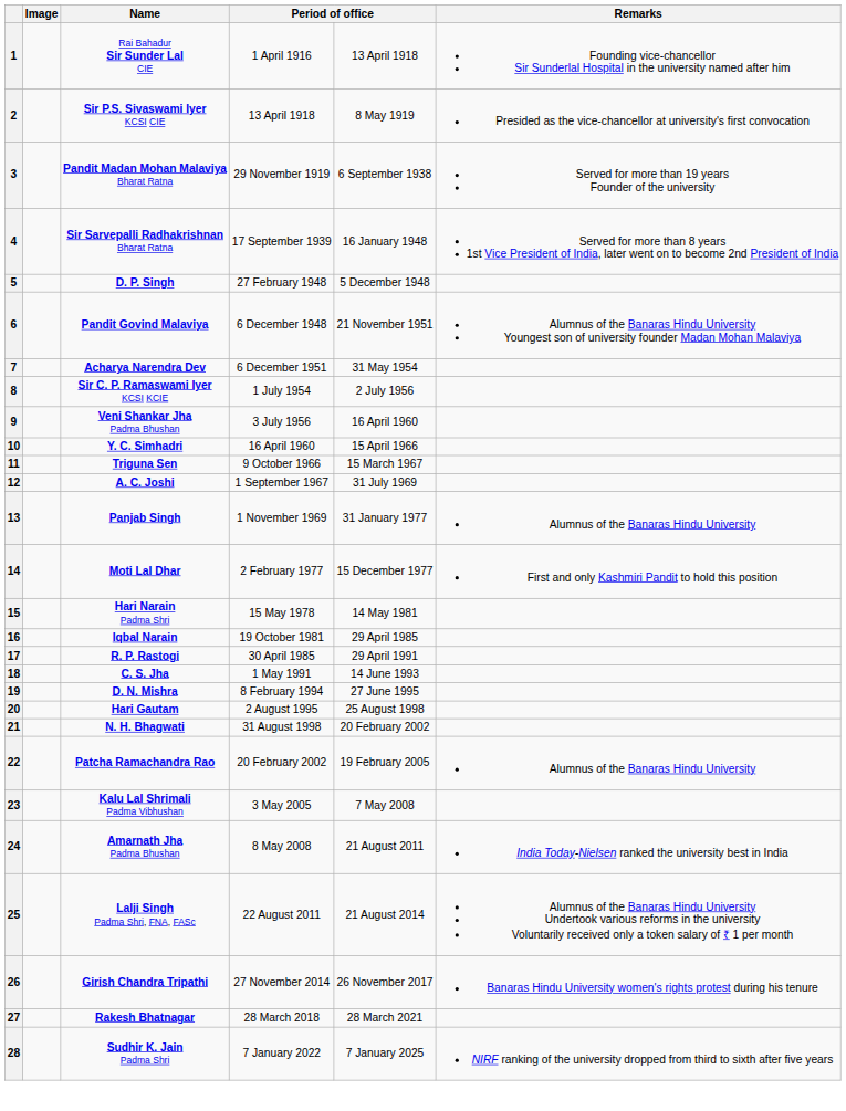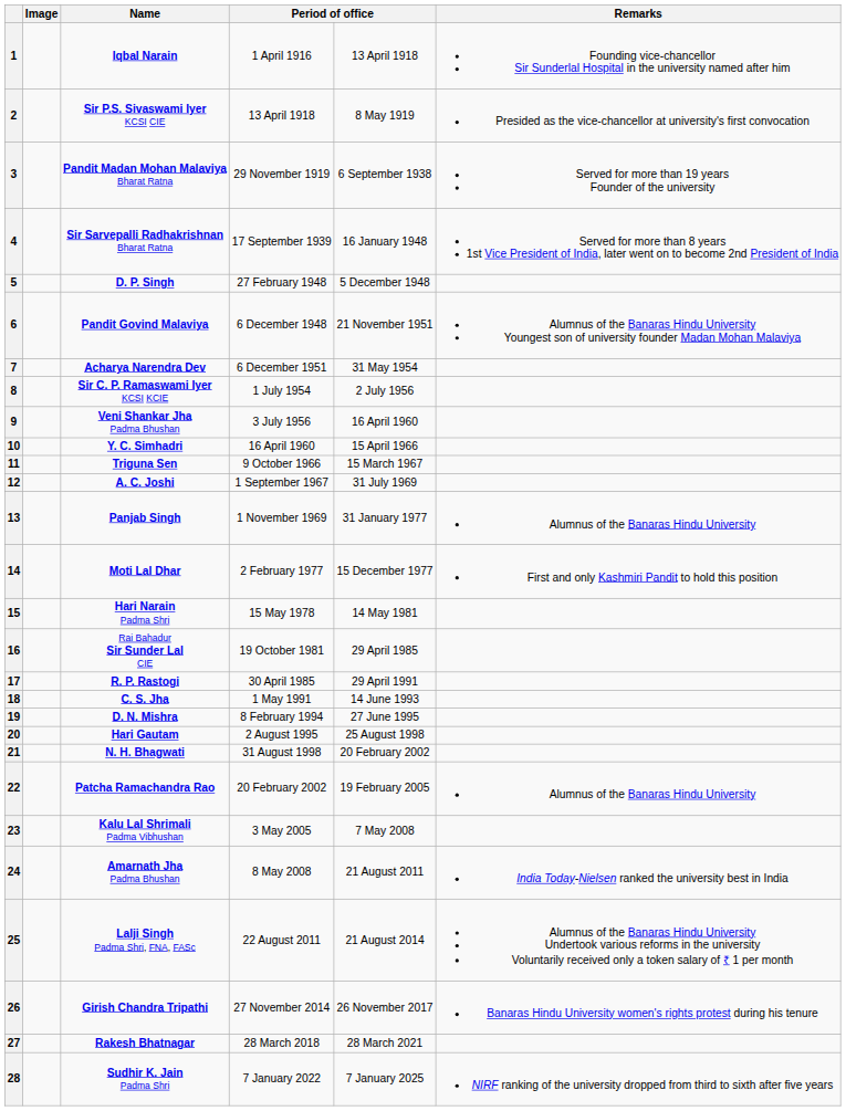1 | Name: Rai Bahadur Sir Sunder Lal CIE -> Iqbal Narain
16 | Name: Iqbal Narain -> Rai Bahadur Sir Sunder Lal CIE
